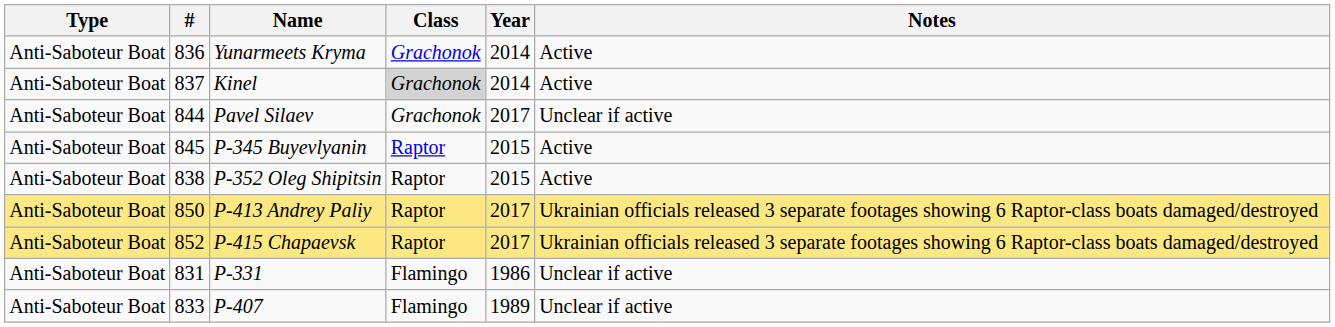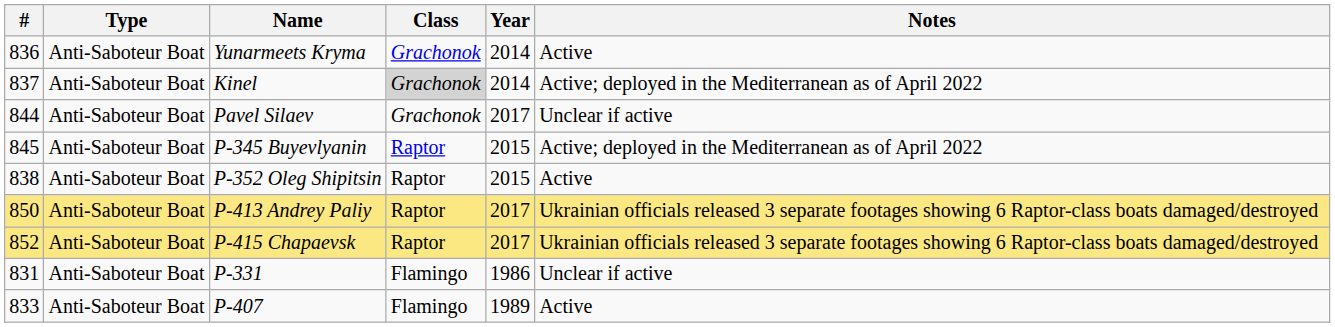columns swapped: # <-> Type
Kinel | Notes: Active -> Active; deployed in the Mediterranean as of April 2022
P-345 Buyevlyanin | Notes: Active -> Active; deployed in the Mediterranean as of April 2022
P-407 | Notes: Unclear if active -> Active
